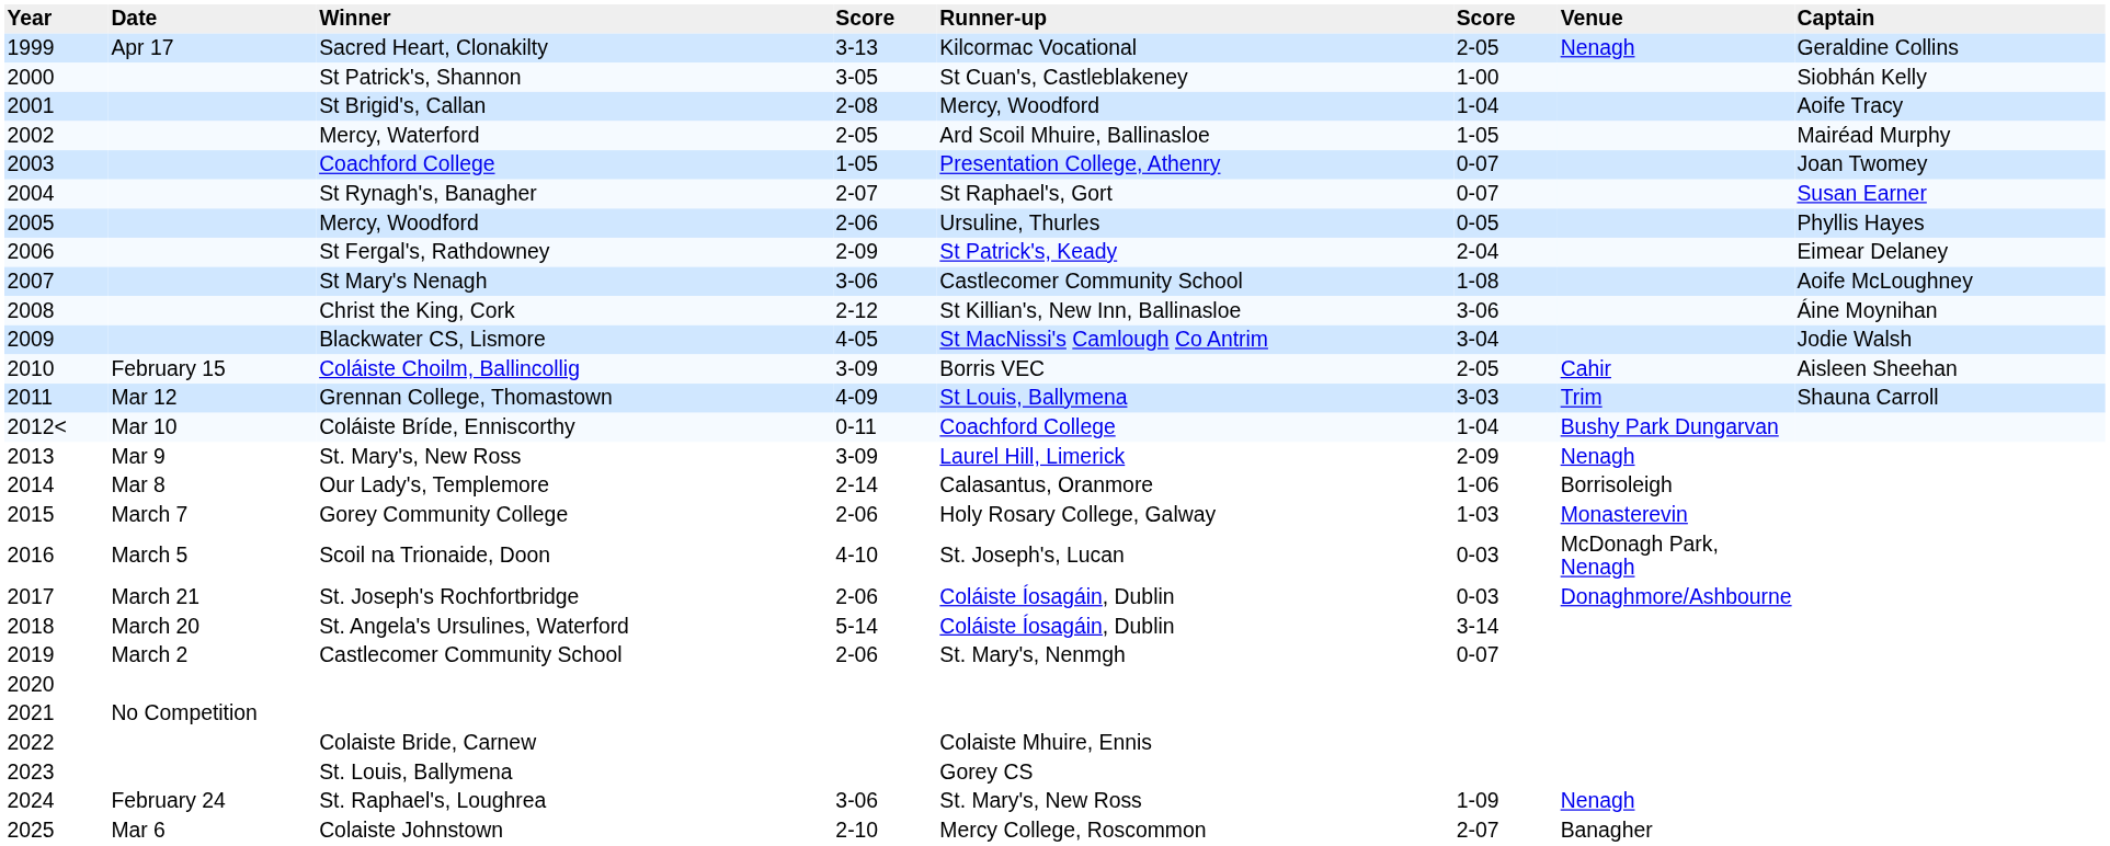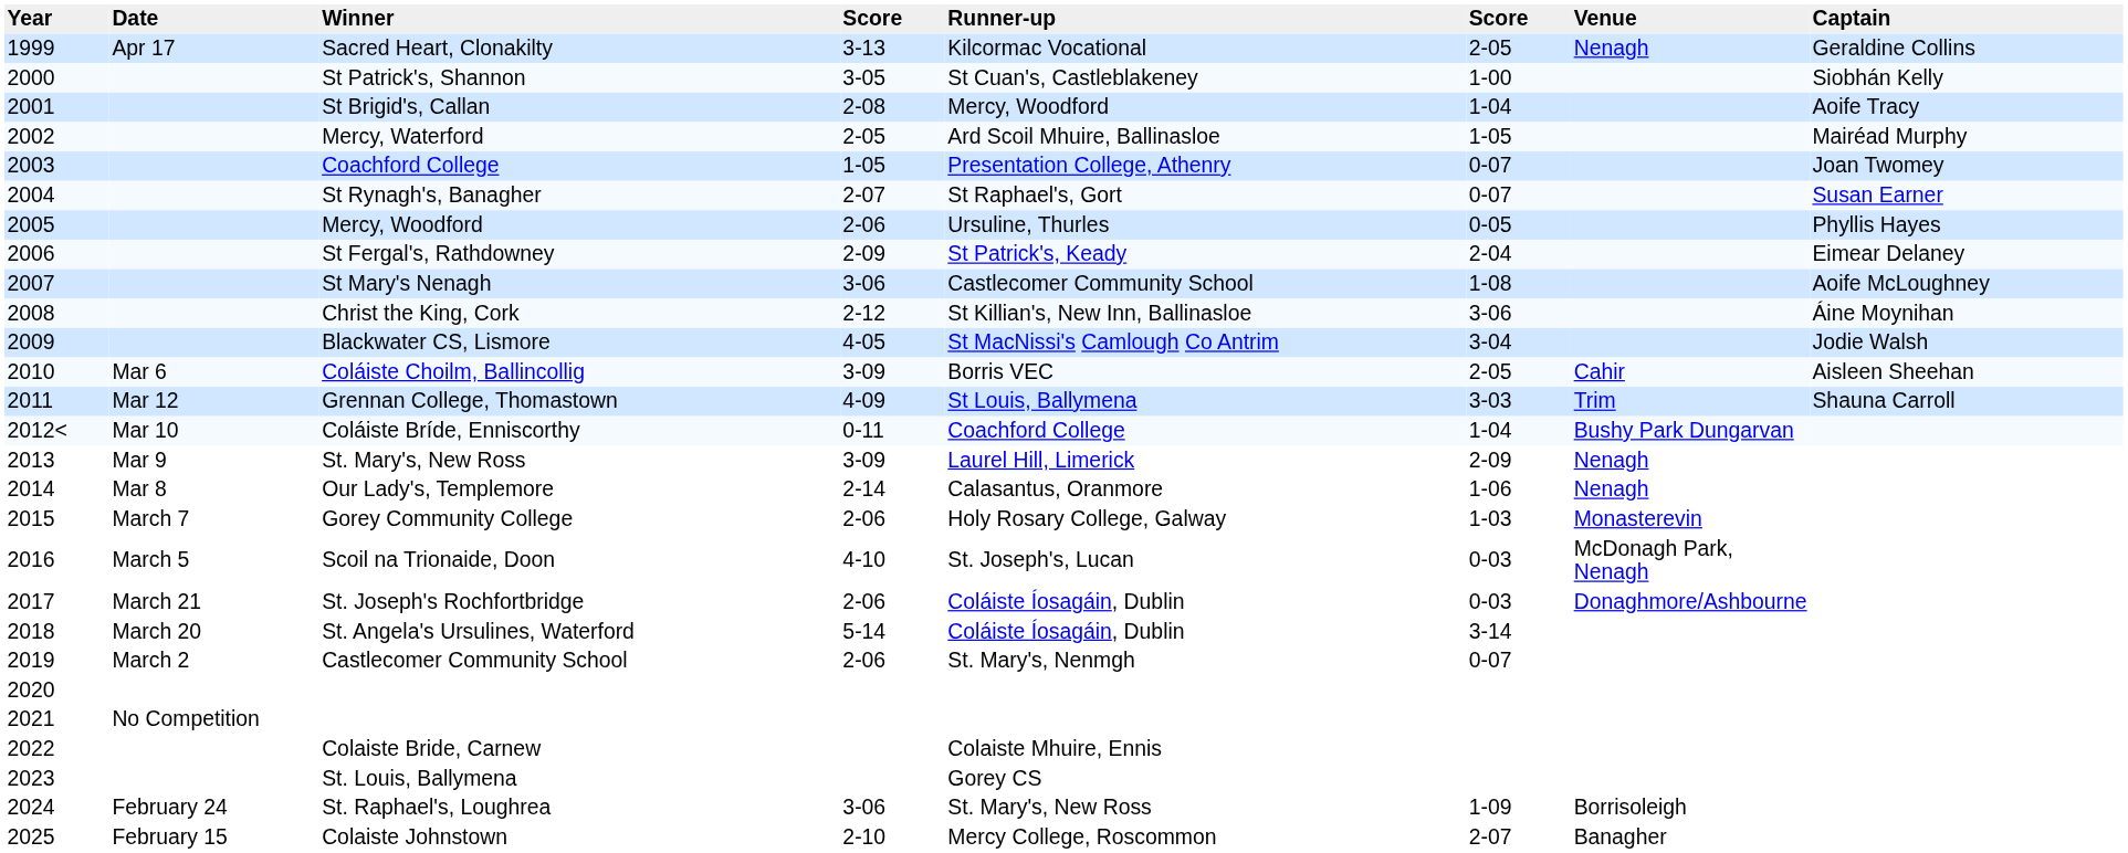Coláiste Choilm, Ballincollig | Date: February 15 -> Mar 6
Our Lady's, Templemore | Venue: Borrisoleigh -> Nenagh
St. Raphael's, Loughrea | Venue: Nenagh -> Borrisoleigh
Colaiste Johnstown | Date: Mar 6 -> February 15
